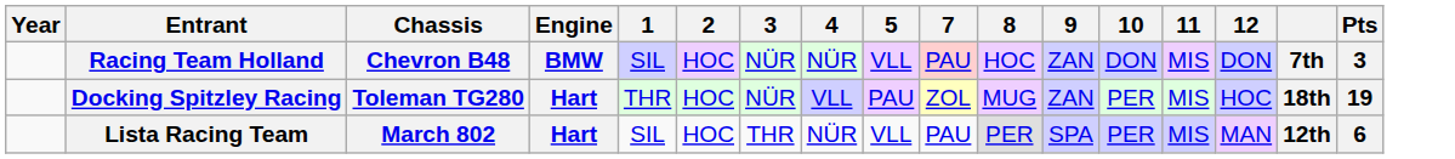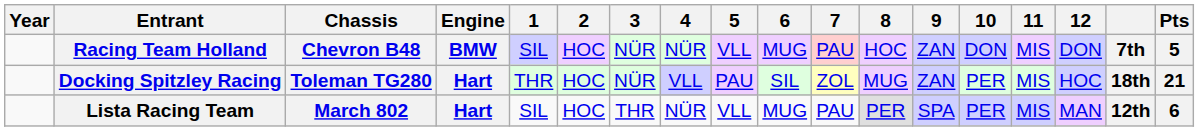+ column: 6 | MUG | SIL | MUG
Racing Team Holland | Pts: 3 -> 5
Docking Spitzley Racing | Pts: 19 -> 21
